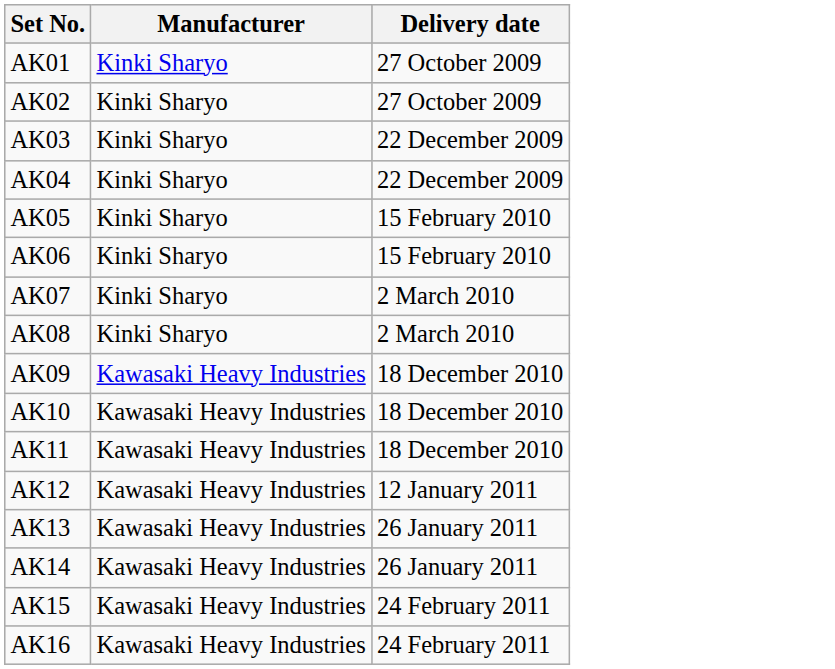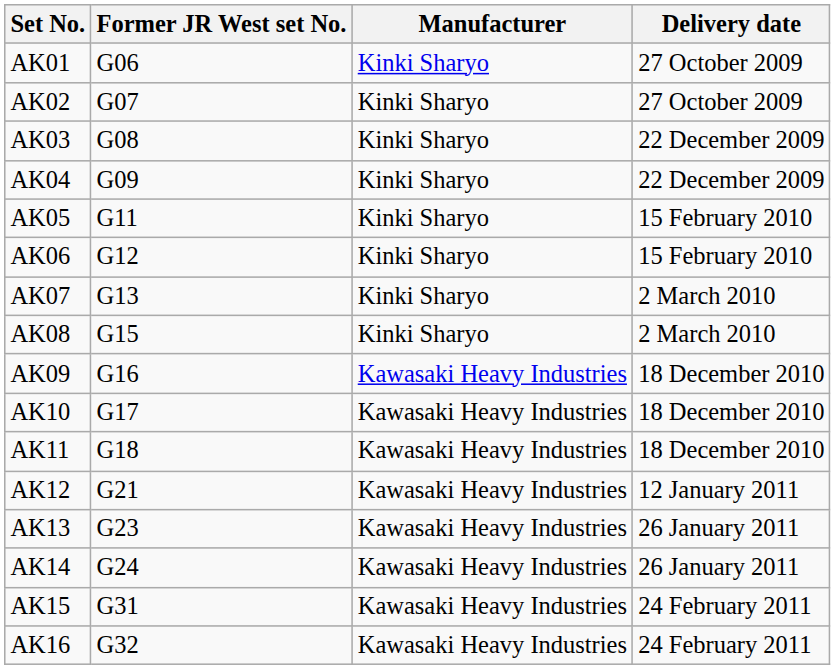+ column: Former JR West set No. | G06 | G07 | G08 | G09 | G11 | G12 | G13 | G15 | G16 | G17 | G18 | G21 | G23 | G24 | G31 | G32
